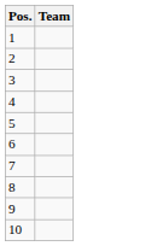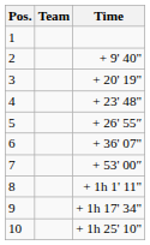+ column: Time | + 9' 40" | + 20' 19" | + 23' 48" | + 26' 55″ | + 36' 07" | + 53' 00″ | + 1h 1' 11" | + 1h 17' 34" | + 1h 25' 10"
